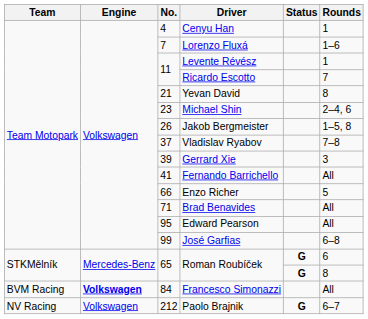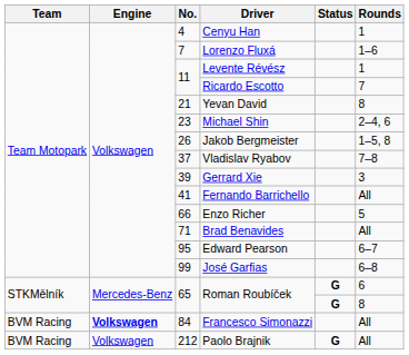Edward Pearson | Rounds: All -> 6–7
Paolo Brajnik | Team: NV Racing -> BVM Racing
Paolo Brajnik | Rounds: 6–7 -> All
